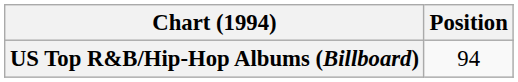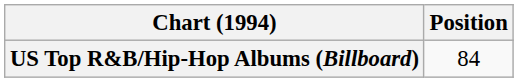US Top R&B/Hip-Hop Albums (Billboard) | Position: 94 -> 84
